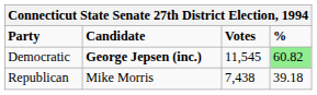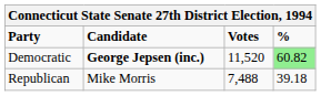Democratic | Votes: 11,545 -> 11,520
Republican | Votes: 7,438 -> 7,488
